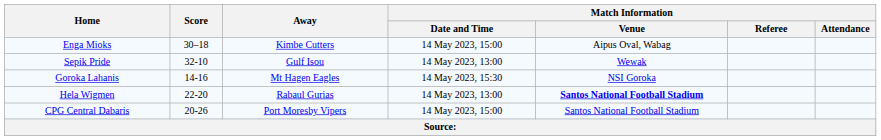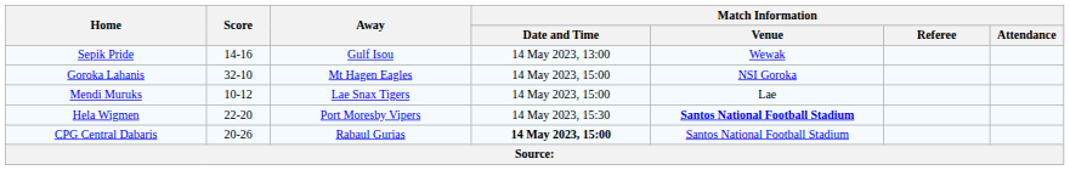- row: Enga Mioks | 30–18 | Kimbe Cutters | 14 May 2023, 15:00 | Aipus Oval, Wabag
Sepik Pride | Score: 32-10 -> 14-16
Goroka Lahanis | Score: 14-16 -> 32-10
Goroka Lahanis | Match Information / Date and Time: 14 May 2023, 15:30 -> 14 May 2023, 15:00
+ row: Mendi Muruks | 10-12 | Lae Snax Tigers | 14 May 2023, 15:00 | Lae
Hela Wigmen | Away: Rabaul Gurias -> Port Moresby Vipers
Hela Wigmen | Match Information / Date and Time: 14 May 2023, 13:00 -> 14 May 2023, 15:30
CPG Central Dabaris | Away: Port Moresby Vipers -> Rabaul Gurias
CPG Central Dabaris | Match Information / Date and Time: normal -> bold
